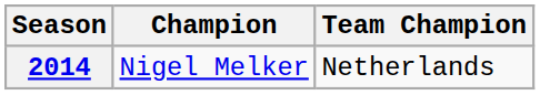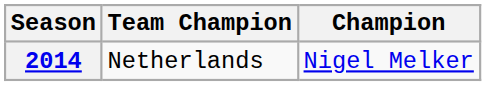columns swapped: Champion <-> Team Champion
